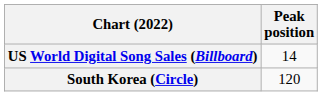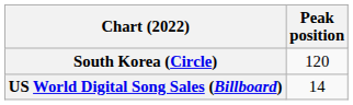rows swapped: South Korea (Circle) <-> US World Digital Song Sales (Billboard)
